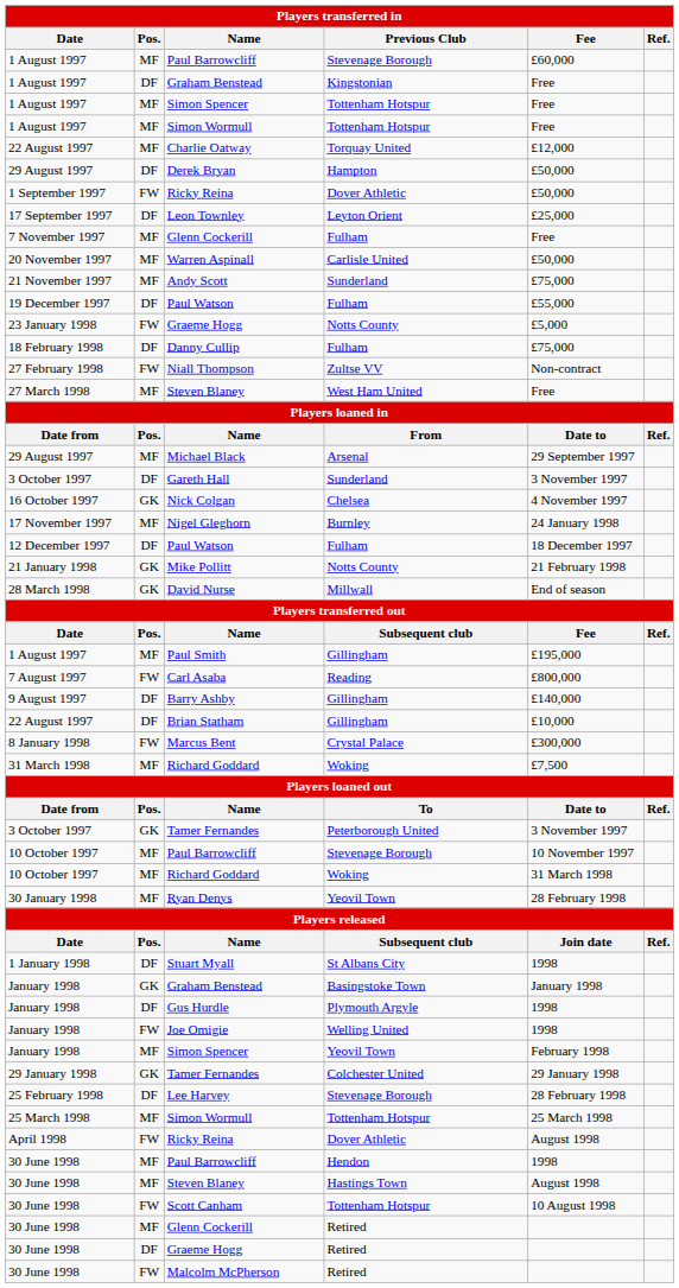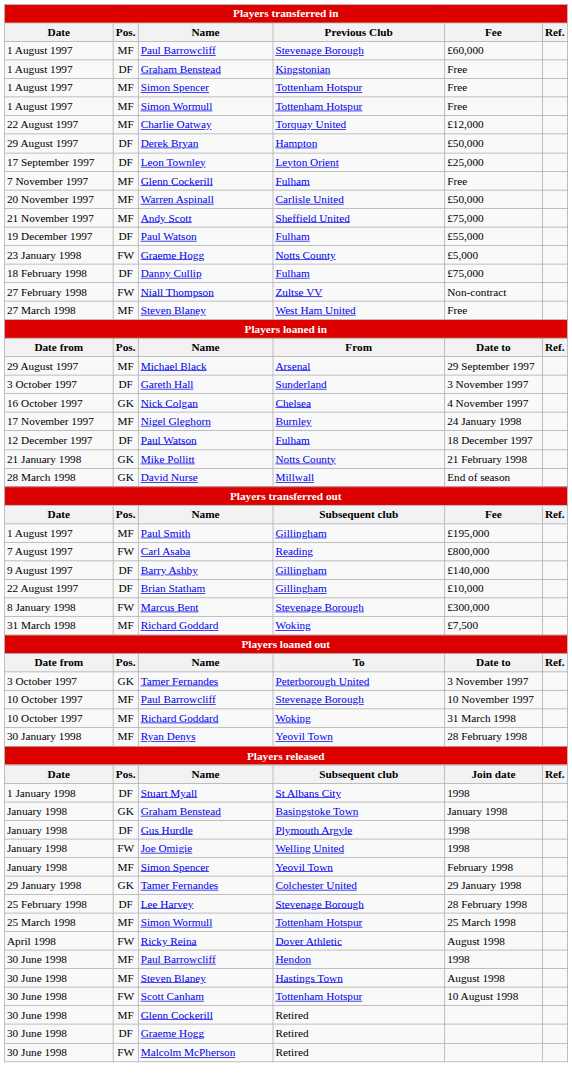- row: 1 September 1997 | FW | Ricky Reina | Dover Athletic | £50,000
Andy Scott | Previous Club: Sunderland -> Sheffield United
Marcus Bent | Previous Club: Crystal Palace -> Stevenage Borough
